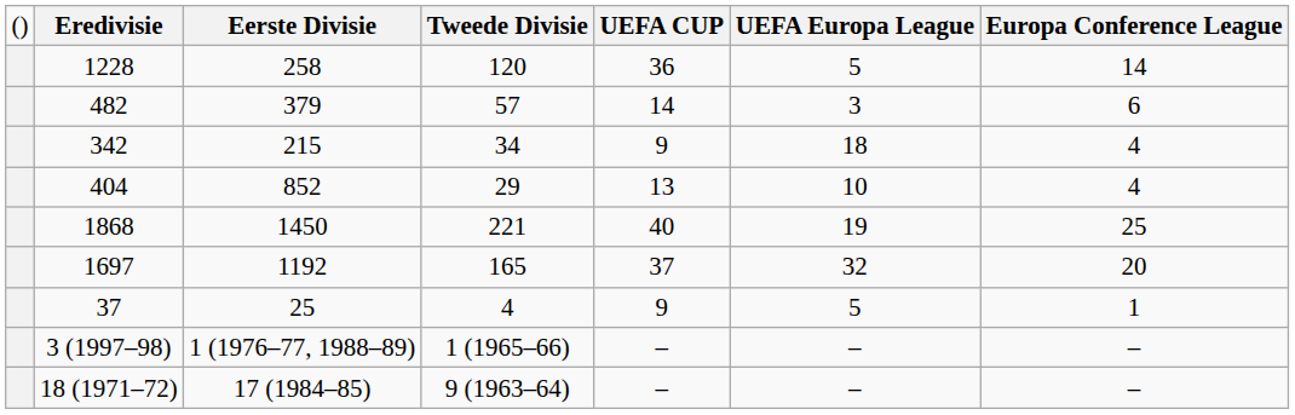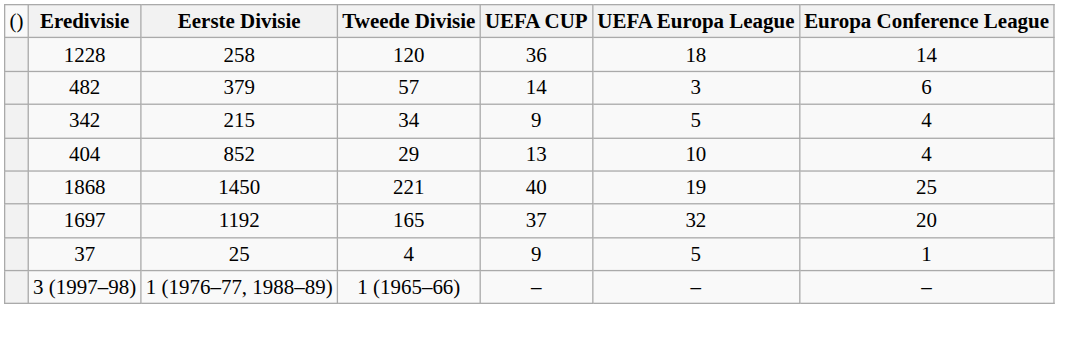1228 | column 6: 5 -> 18
342 | column 6: 18 -> 5
- row: 18 (1971–72) | 17 (1984–85) | 9 (1963–64) | – | – | –
